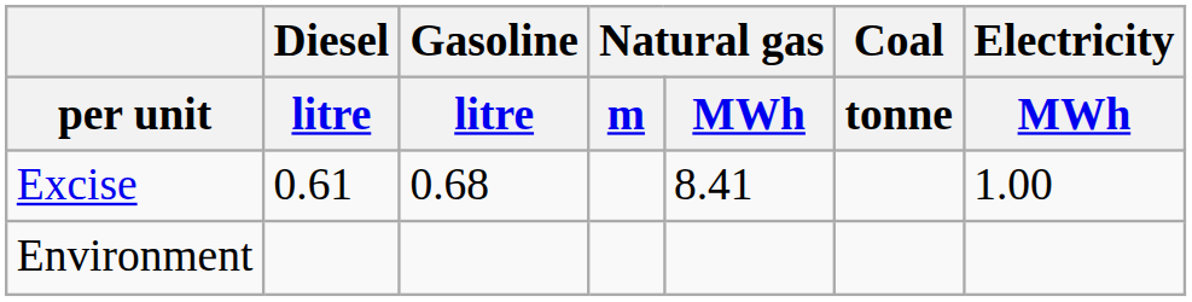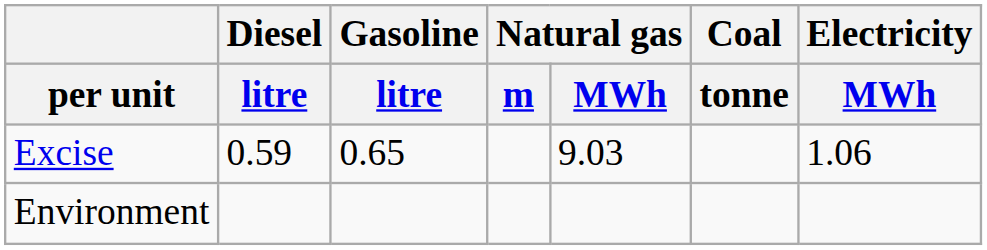Excise | Diesel / litre: 0.61 -> 0.59
Excise | Gasoline / litre: 0.68 -> 0.65
Excise | Natural gas / MWh: 8.41 -> 9.03
Excise | Electricity / MWh: 1.00 -> 1.06
